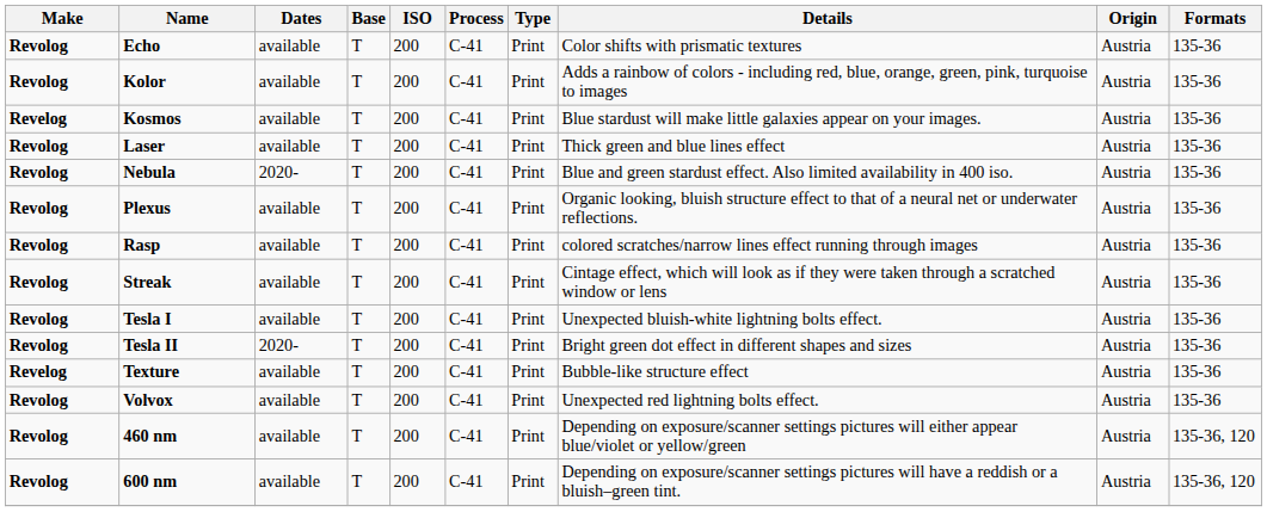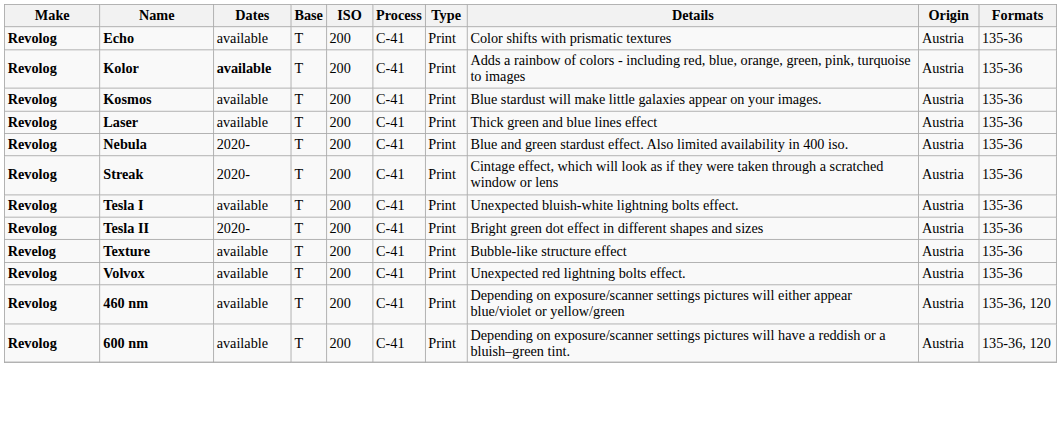Kolor | Dates: normal -> bold
Kosmos | Make: Revelog -> Revolog
- row: Revolog | Plexus | available | T | 200 | C-41 | Print | Organic looking, bluish structure effect to that of a neural net or underwater reflections. | Austria | 135-36
- row: Revolog | Rasp | available | T | 200 | C-41 | Print | colored scratches/narrow lines effect running through images | Austria | 135-36
Streak | Dates: available -> 2020-
